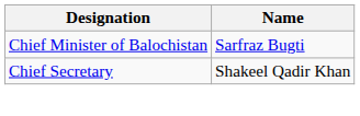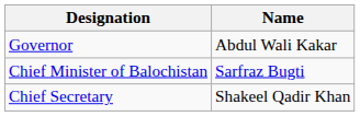+ row: Governor | Abdul Wali Kakar
